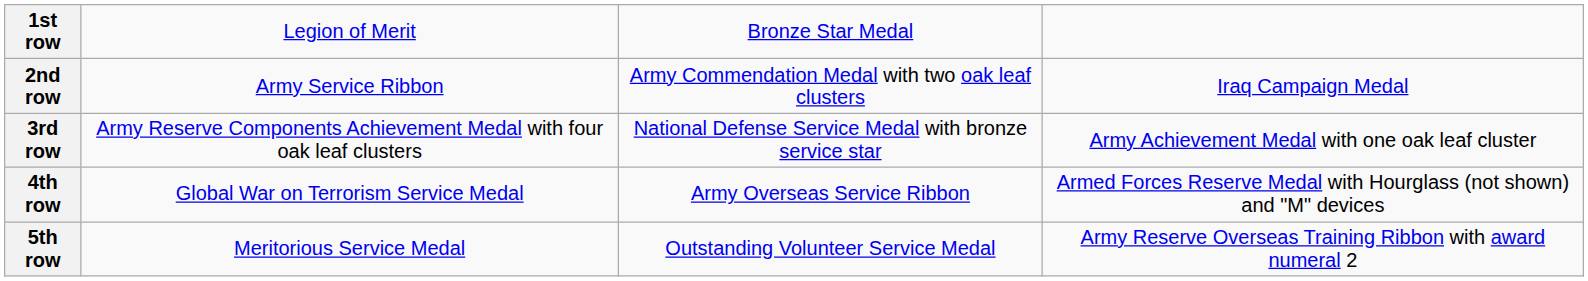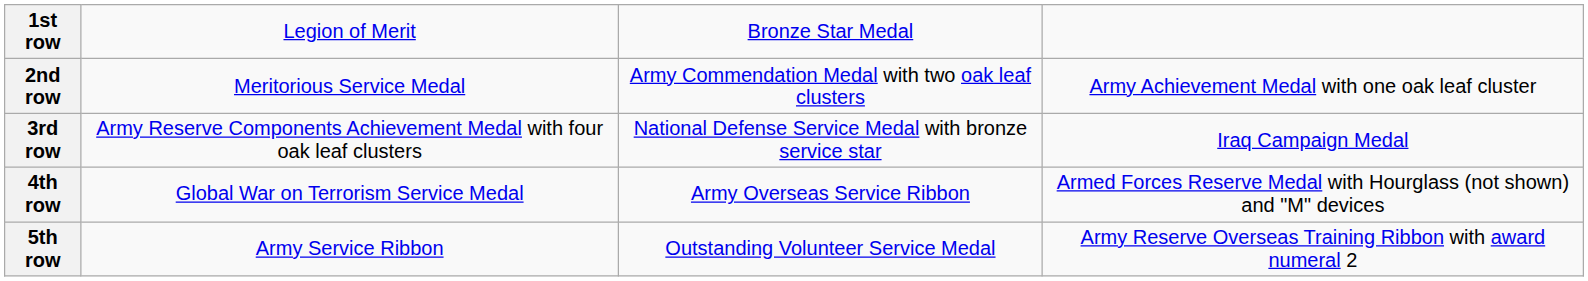2nd row | column 2: Army Service Ribbon -> Meritorious Service Medal
2nd row | column 4: Iraq Campaign Medal -> Army Achievement Medal with one oak leaf cluster
3rd row | column 4: Army Achievement Medal with one oak leaf cluster -> Iraq Campaign Medal
5th row | column 2: Meritorious Service Medal -> Army Service Ribbon
